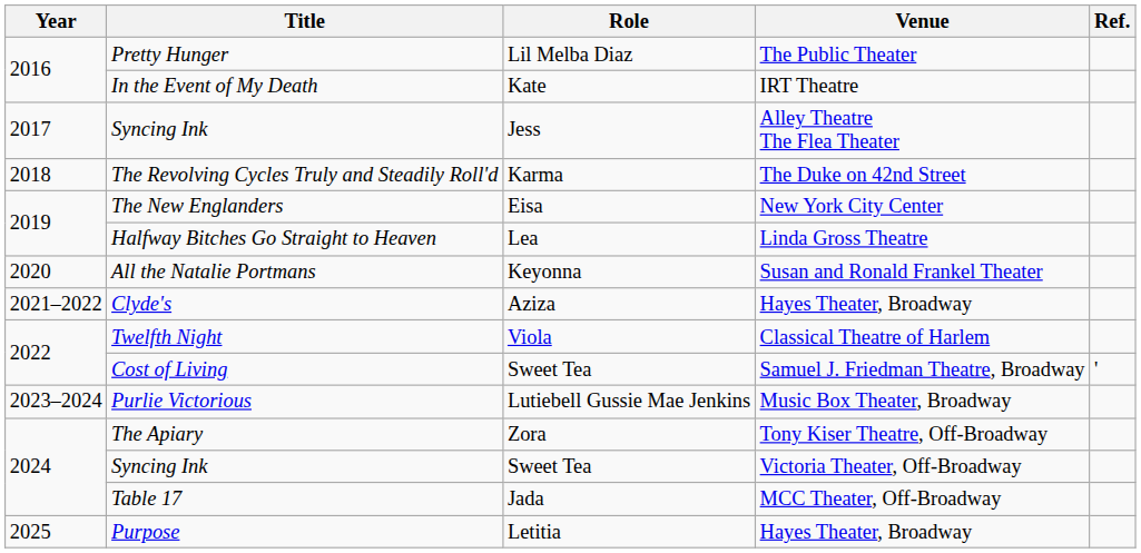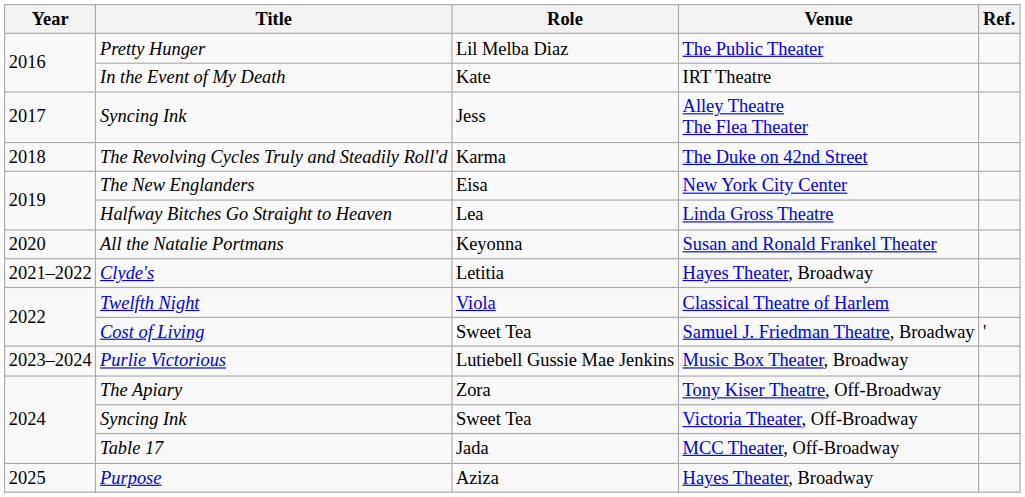Clyde's | Role: Aziza -> Letitia
Purpose | Role: Letitia -> Aziza
